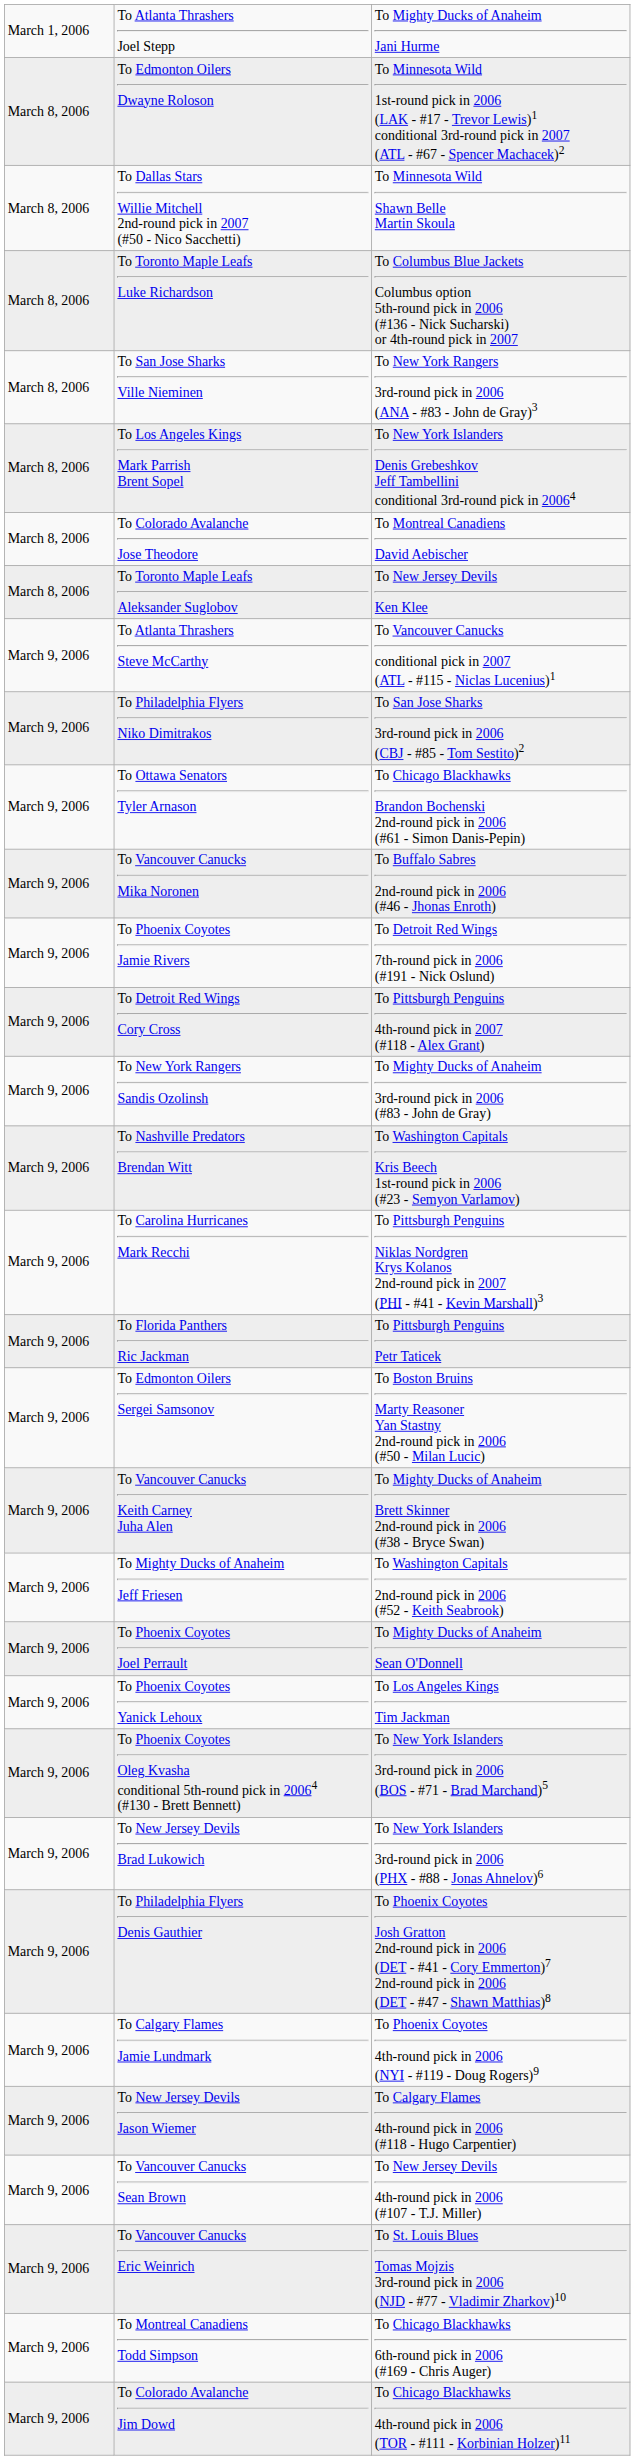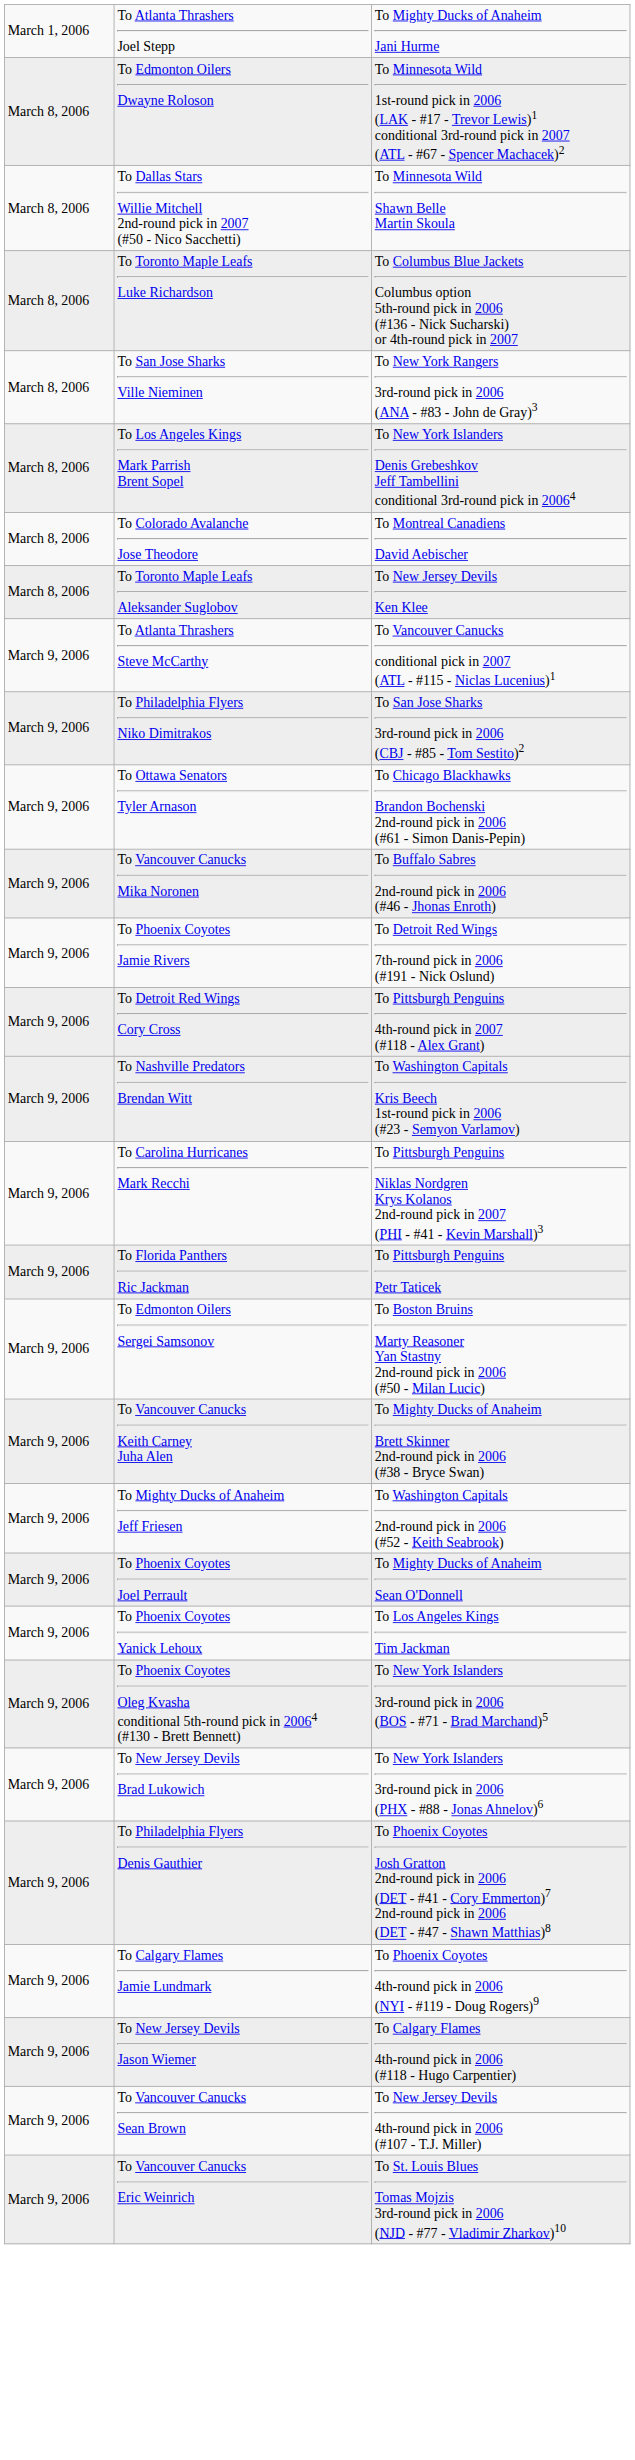- row: March 9, 2006 | To New York Rangers Sandis Ozolinsh | To Mighty Ducks of Anaheim 3rd-round pick in 2006 (#83 - John de Gray)
- row: March 9, 2006 | To Montreal Canadiens Todd Simpson | To Chicago Blackhawks 6th-round pick in 2006 (#169 - Chris Auger)
- row: March 9, 2006 | To Colorado Avalanche Jim Dowd | To Chicago Blackhawks 4th-round pick in 2006 (TOR - #111 - Korbinian Holzer)11
